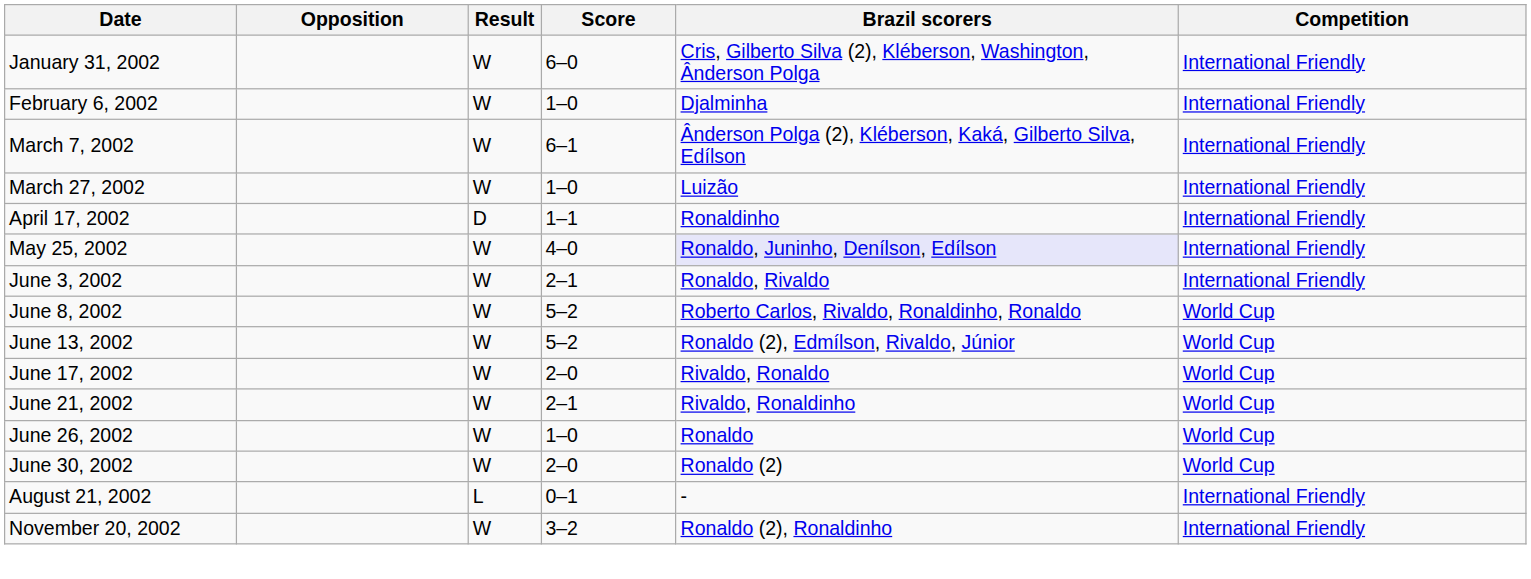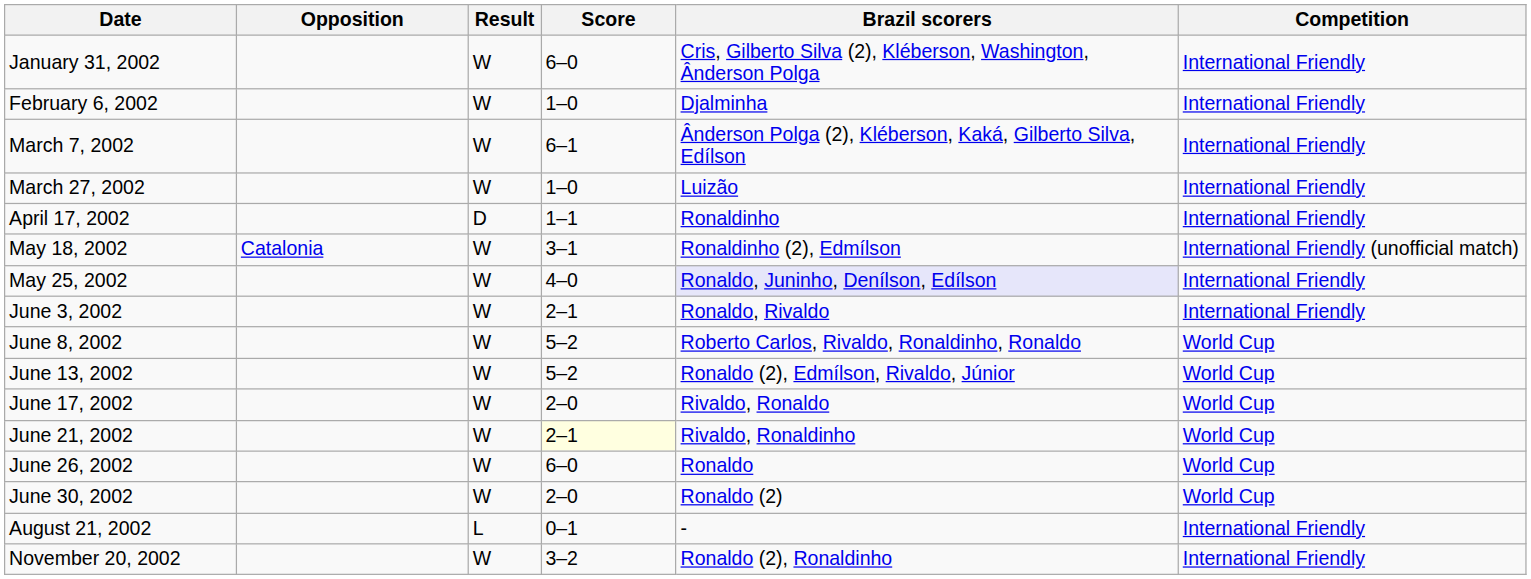+ row: May 18, 2002 | Catalonia | W | 3–1 | Ronaldinho (2), Edmílson | International Friendly (unofficial match)
June 21, 2002 | Score: no background -> lightyellow background
June 26, 2002 | Score: 1–0 -> 6–0
